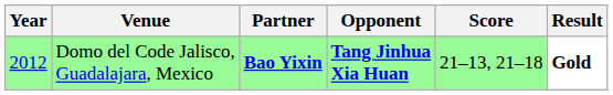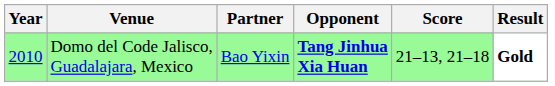Domo del Code Jalisco, Guadalajara, Mexico | Year: 2012 -> 2010
Domo del Code Jalisco, Guadalajara, Mexico | Partner: bold -> normal
